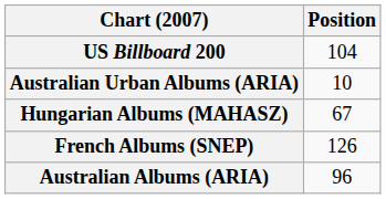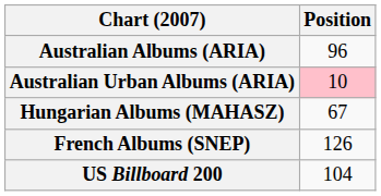rows swapped: Australian Albums (ARIA) <-> US Billboard 200
Australian Urban Albums (ARIA) | Position: no background -> pink background
